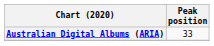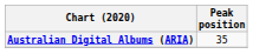Australian Digital Albums (ARIA) | Peak position: 33 -> 35
